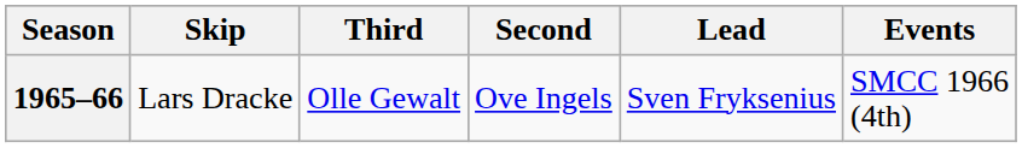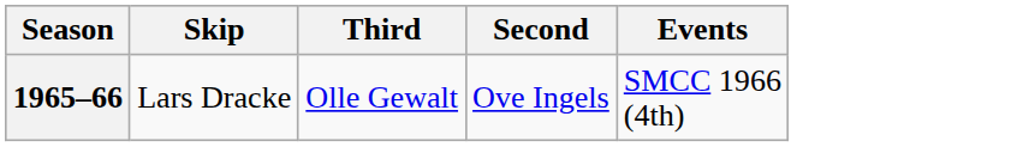- column: Lead | Sven Fryksenius
